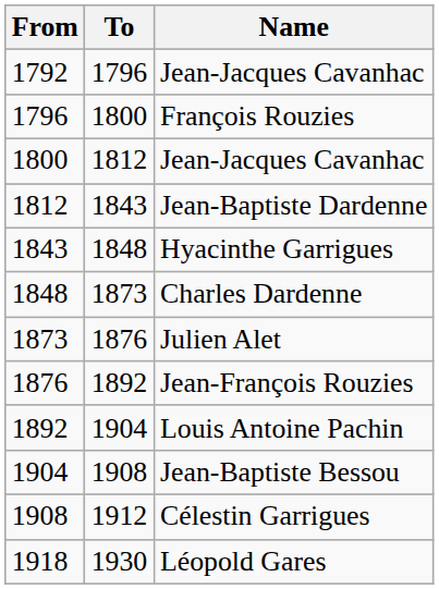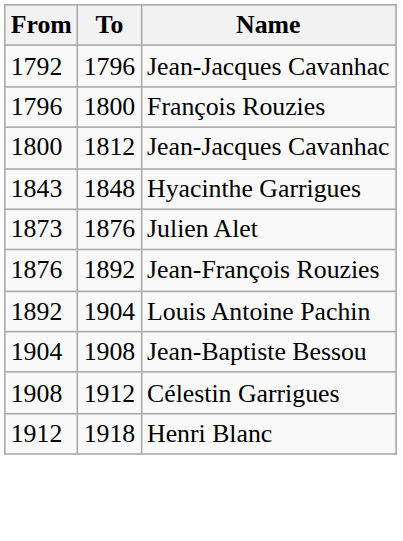- row: 1812 | 1843 | Jean-Baptiste Dardenne
- row: 1848 | 1873 | Charles Dardenne
+ row: 1912 | 1918 | Henri Blanc
- row: 1918 | 1930 | Léopold Gares
